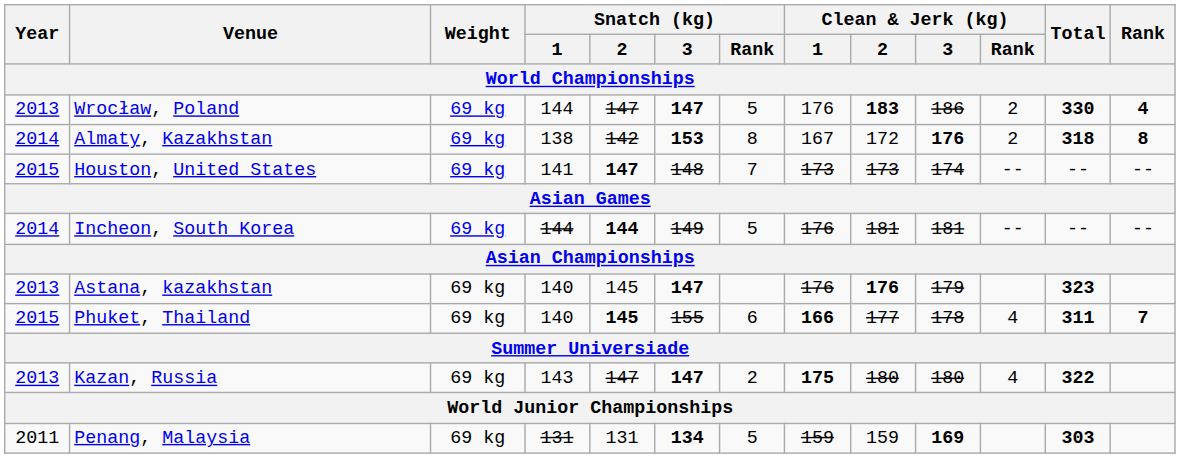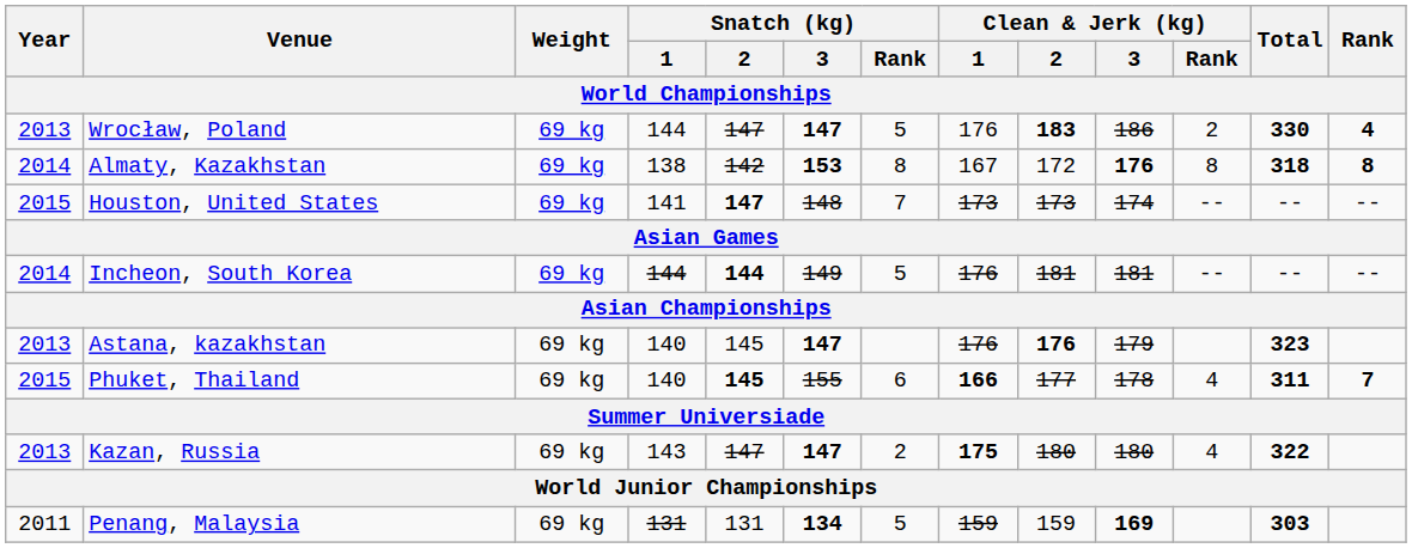Almaty, Kazakhstan | Clean & Jerk (kg) / Rank: 2 -> 8
